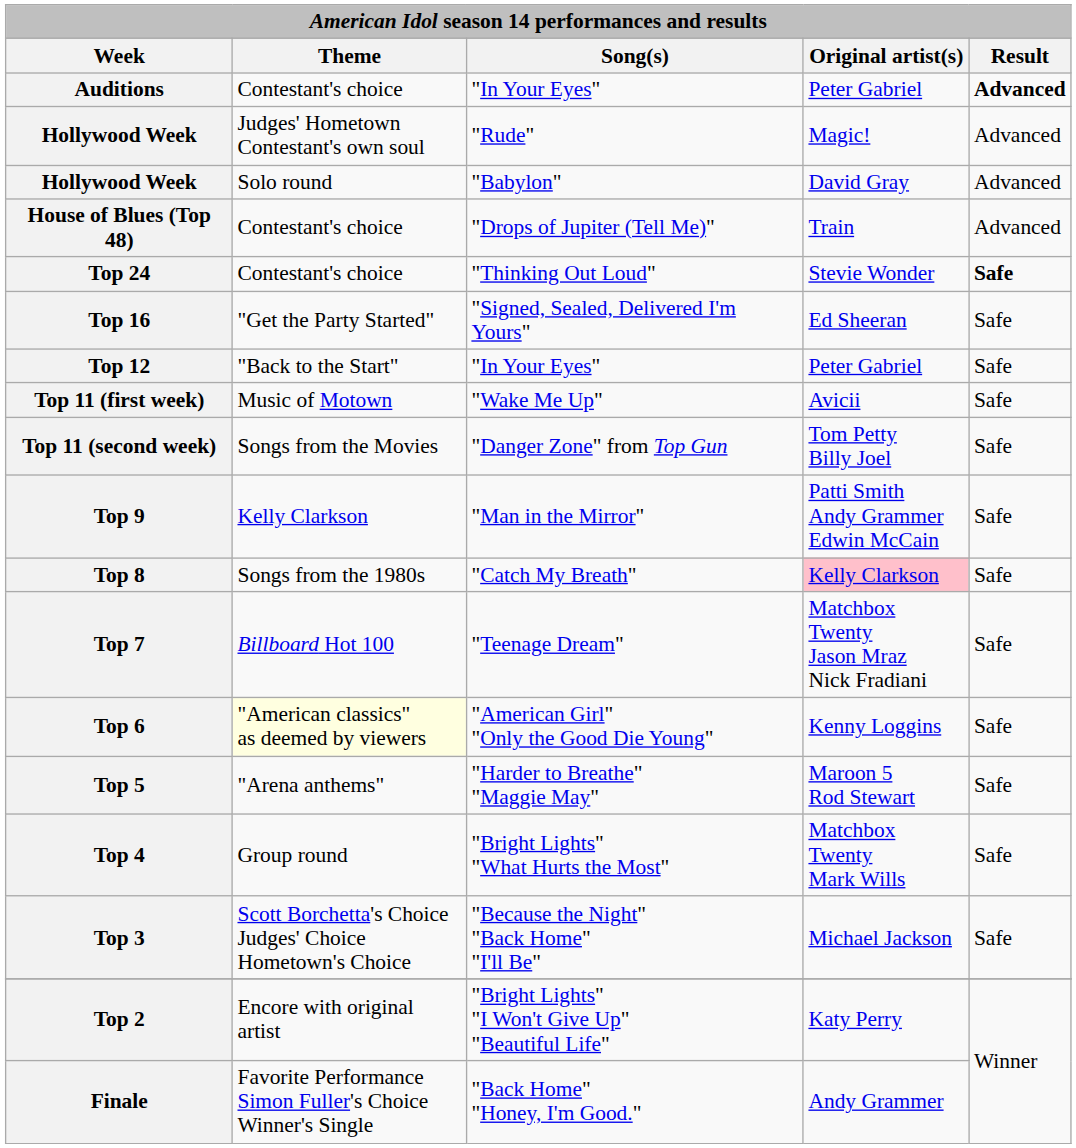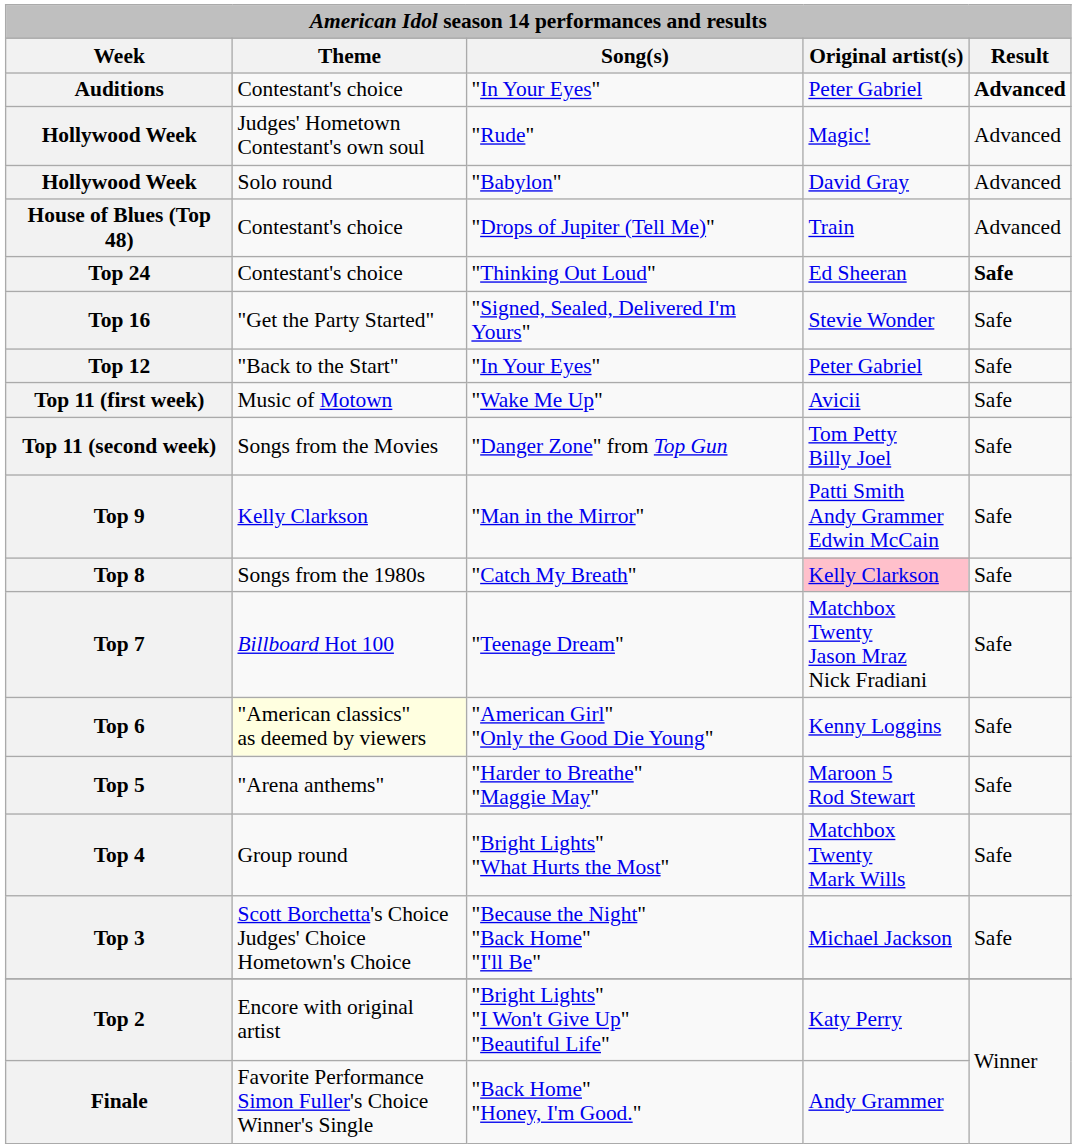Top 24 | Original artist(s): Stevie Wonder -> Ed Sheeran
Top 16 | Original artist(s): Ed Sheeran -> Stevie Wonder
